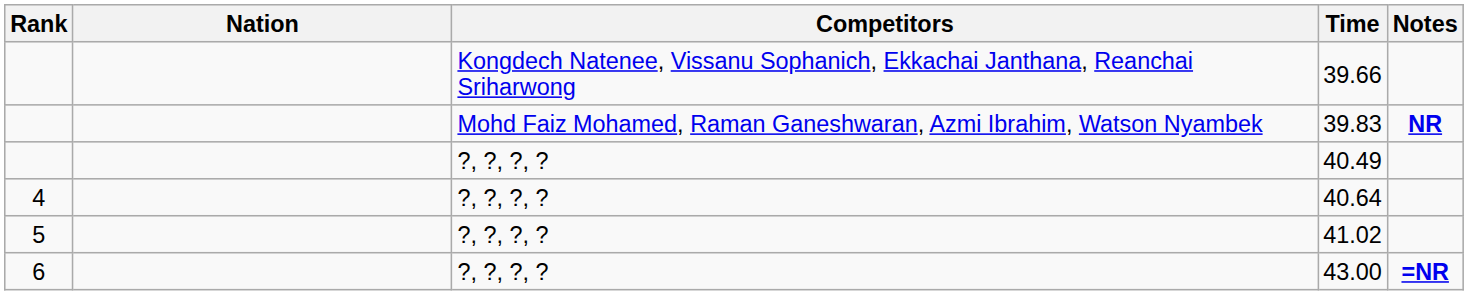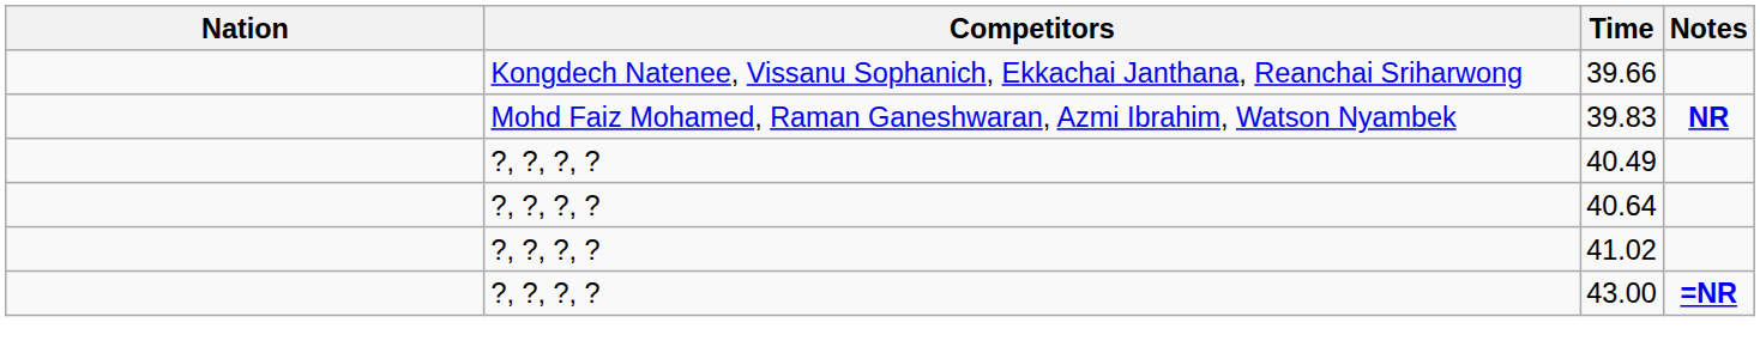- column: Rank | 4 | 5 | 6
